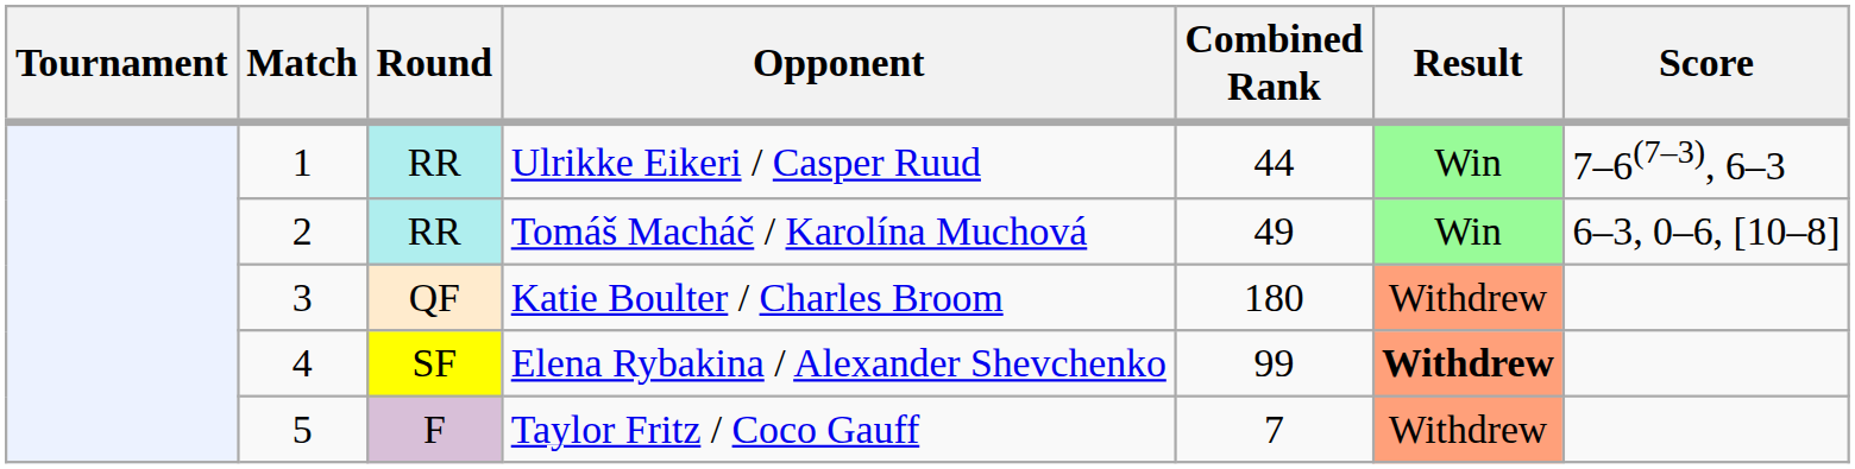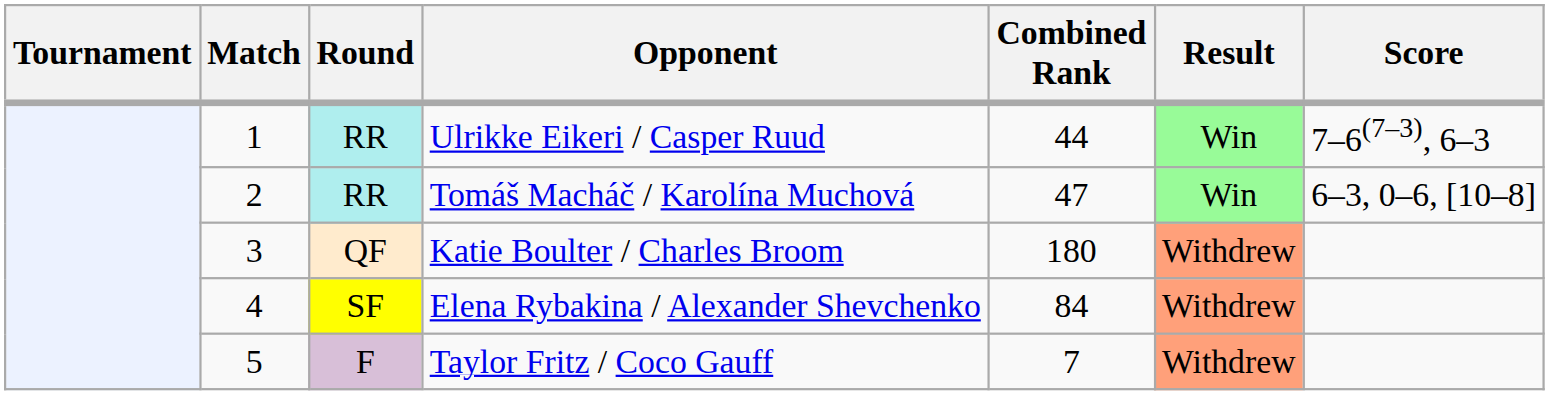Tomáš Macháč / Karolína Muchová | Combined Rank: 49 -> 47
Elena Rybakina / Alexander Shevchenko | Combined Rank: 99 -> 84
Elena Rybakina / Alexander Shevchenko | Result: bold -> normal
